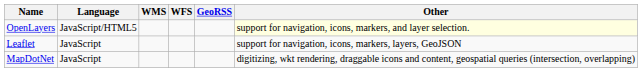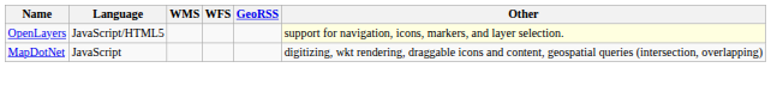- row: Leaflet | JavaScript | support for navigation, icons, markers, layers, GeoJSON
